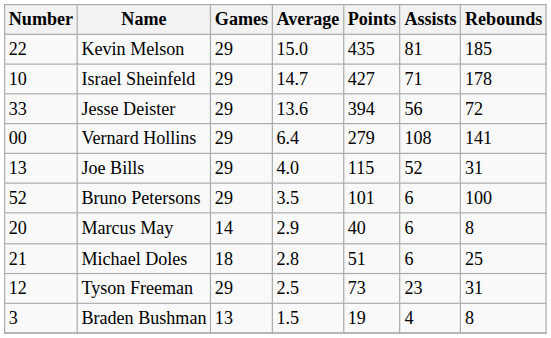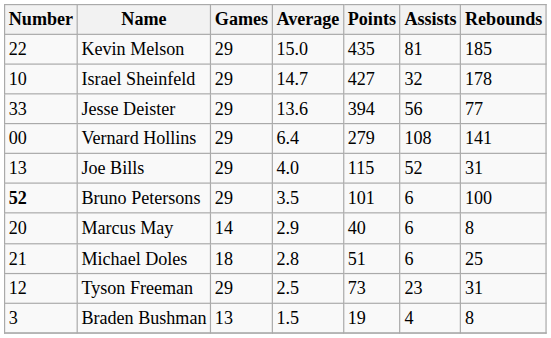Israel Sheinfeld | Assists: 71 -> 32
Jesse Deister | Rebounds: 72 -> 77
Bruno Petersons | Number: normal -> bold
